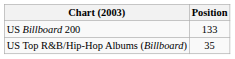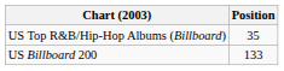rows swapped: US Billboard 200 <-> US Top R&B/Hip-Hop Albums (Billboard)
